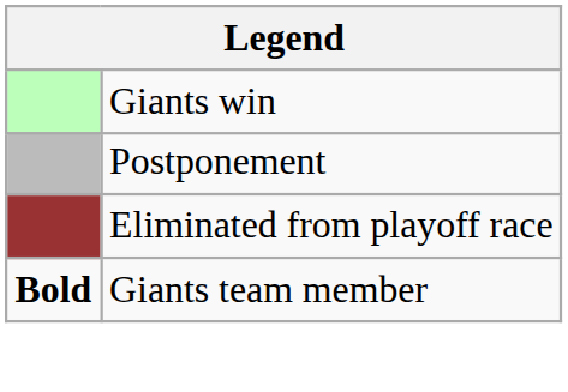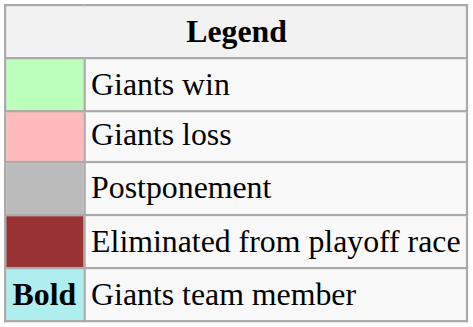+ row: Giants loss
Giants team member | column 1: no background -> paleturquoise background
